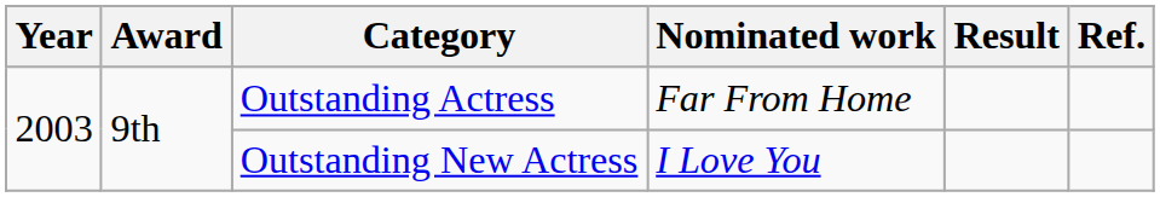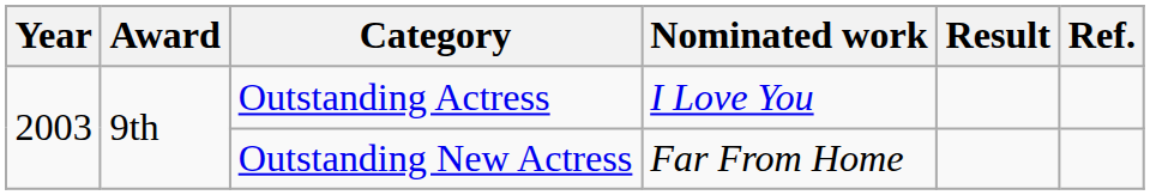Outstanding Actress | Nominated work: Far From Home -> I Love You
Outstanding New Actress | Nominated work: I Love You -> Far From Home
